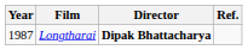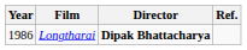Longtharai | Year: 1987 -> 1986
